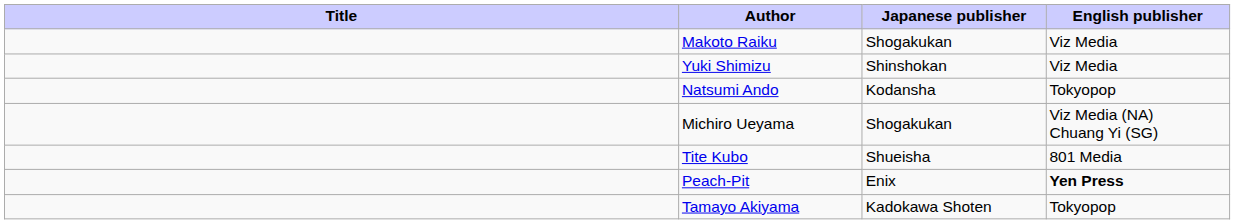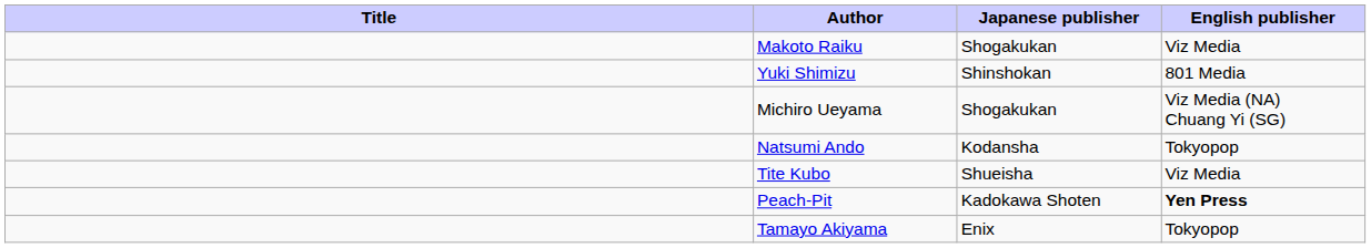Yuki Shimizu | English publisher: Viz Media -> 801 Media
rows swapped: Natsumi Ando <-> Michiro Ueyama
Tite Kubo | English publisher: 801 Media -> Viz Media
Peach-Pit | Japanese publisher: Enix -> Kadokawa Shoten
Tamayo Akiyama | Japanese publisher: Kadokawa Shoten -> Enix
